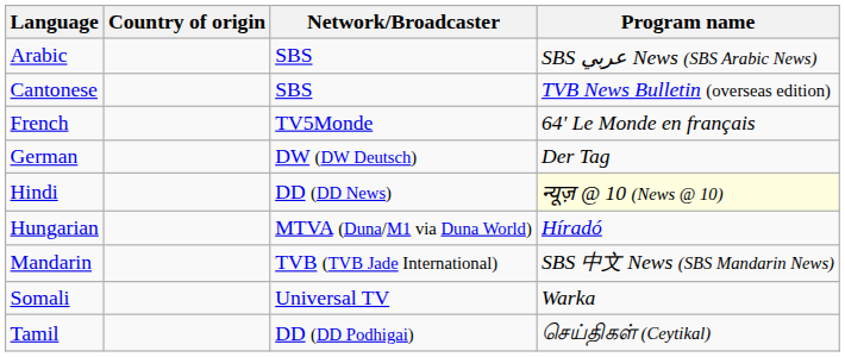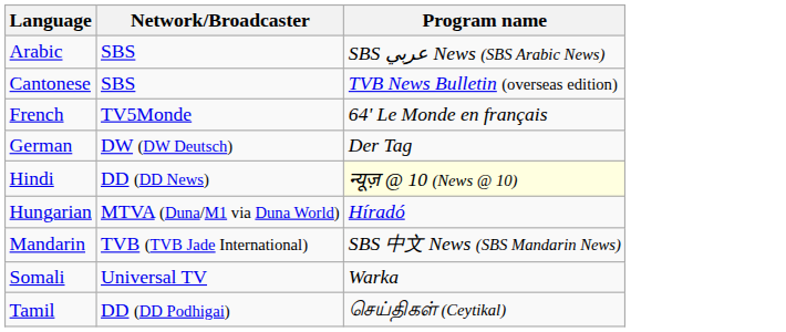- column: Country of origin
